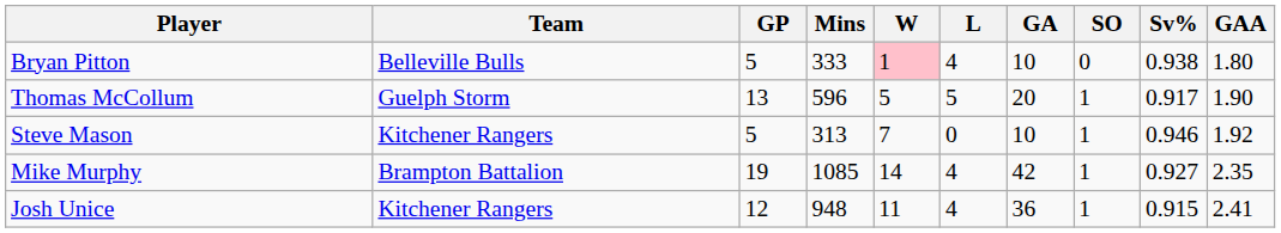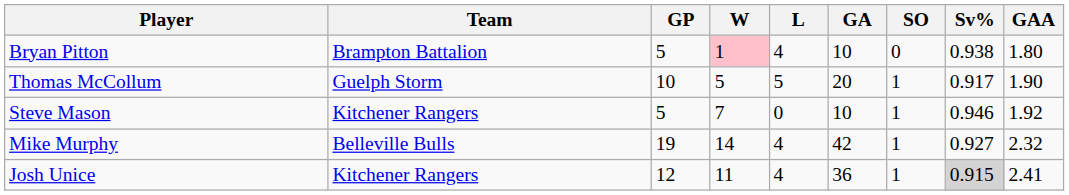- column: Mins | 333 | 596 | 313 | 1085 | 948
Bryan Pitton | Team: Belleville Bulls -> Brampton Battalion
Thomas McCollum | GP: 13 -> 10
Mike Murphy | Team: Brampton Battalion -> Belleville Bulls
Mike Murphy | GAA: 2.35 -> 2.32
Josh Unice | Sv%: no background -> lightgrey background
